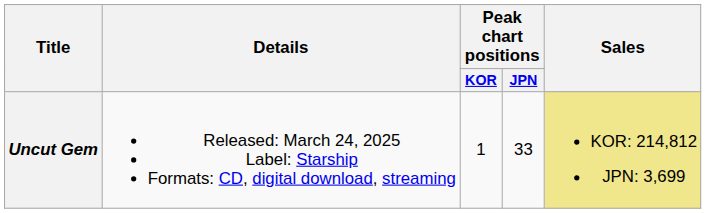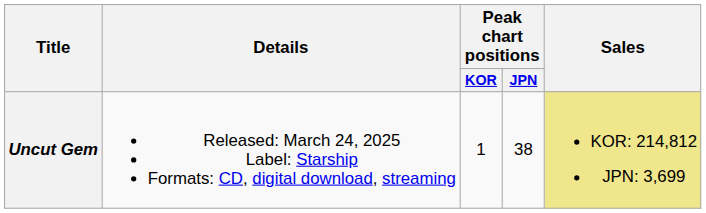Uncut Gem | Peak chart positions / JPN: 33 -> 38
